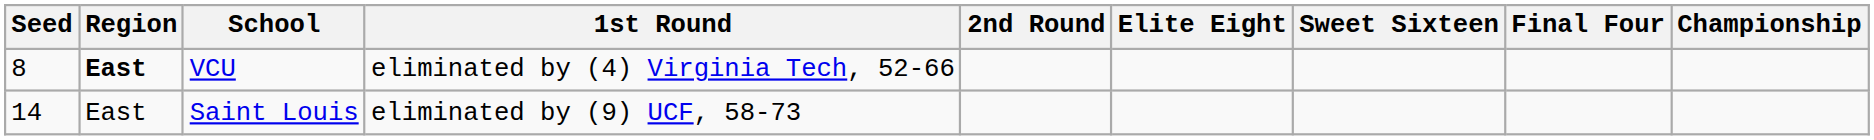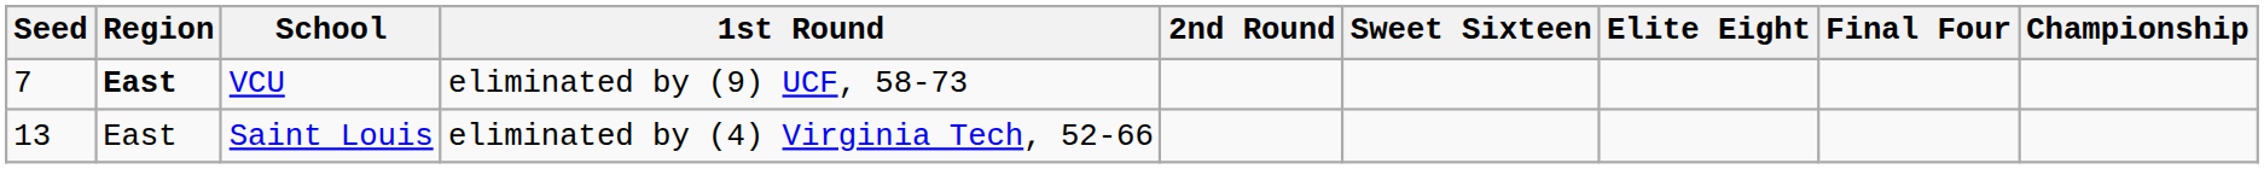columns swapped: Sweet Sixteen <-> Elite Eight
VCU | Seed: 8 -> 7
VCU | 1st Round: eliminated by (4) Virginia Tech, 52-66 -> eliminated by (9) UCF, 58-73
Saint Louis | Seed: 14 -> 13
Saint Louis | 1st Round: eliminated by (9) UCF, 58-73 -> eliminated by (4) Virginia Tech, 52-66
